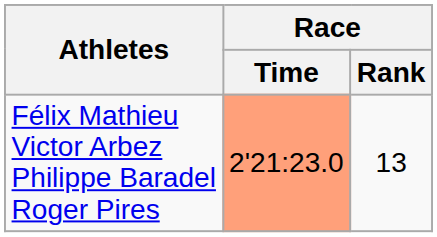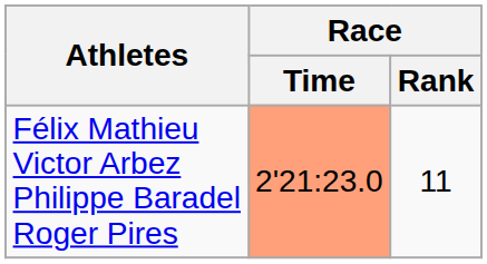Félix Mathieu Victor Arbez Philippe Baradel Roger Pires | Race / Rank: 13 -> 11
